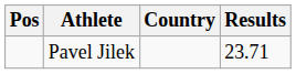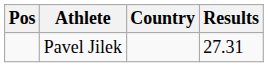Pavel Jilek | Results: 23.71 -> 27.31
